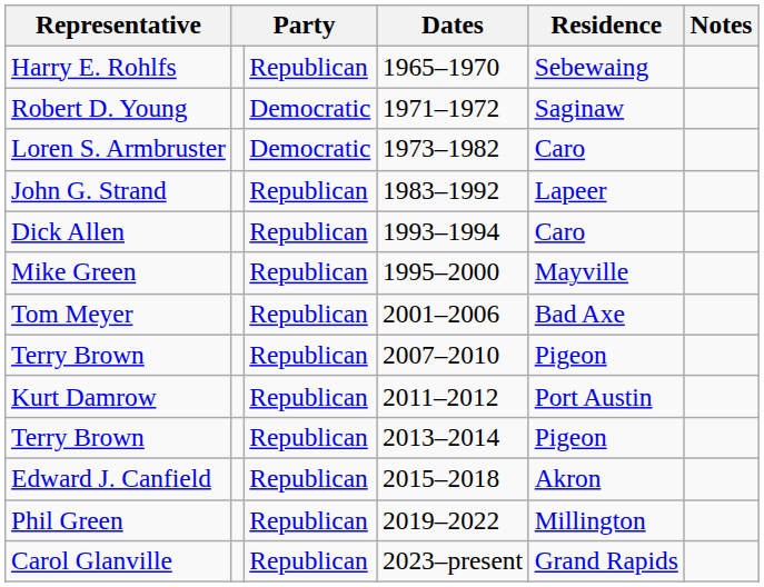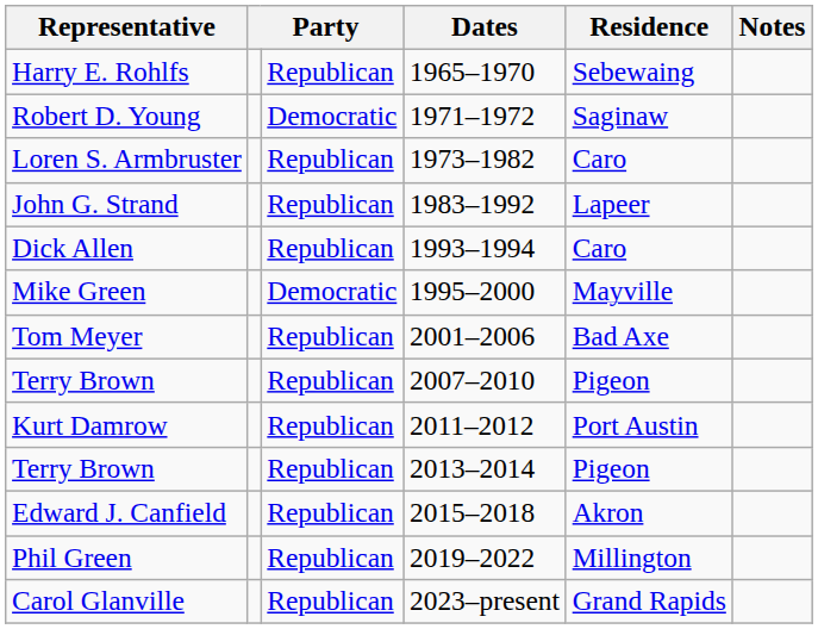Loren S. Armbruster | column 3: Democratic -> Republican
Mike Green | column 3: Republican -> Democratic
